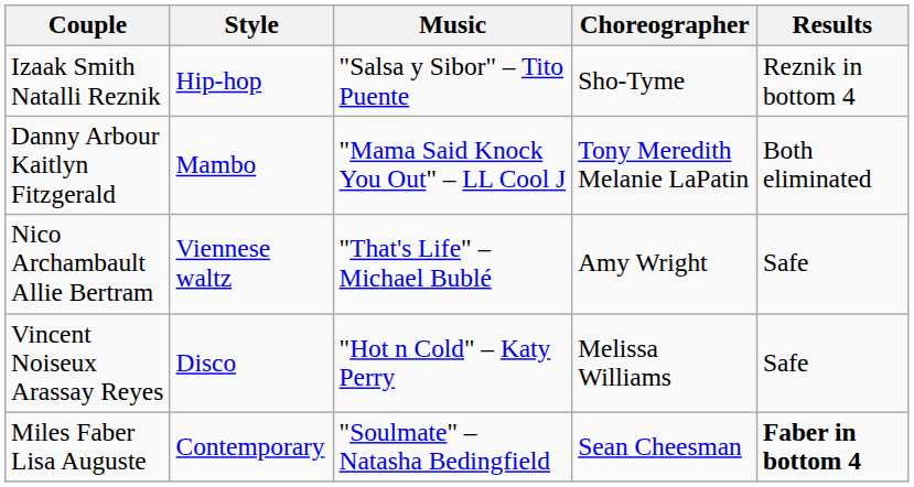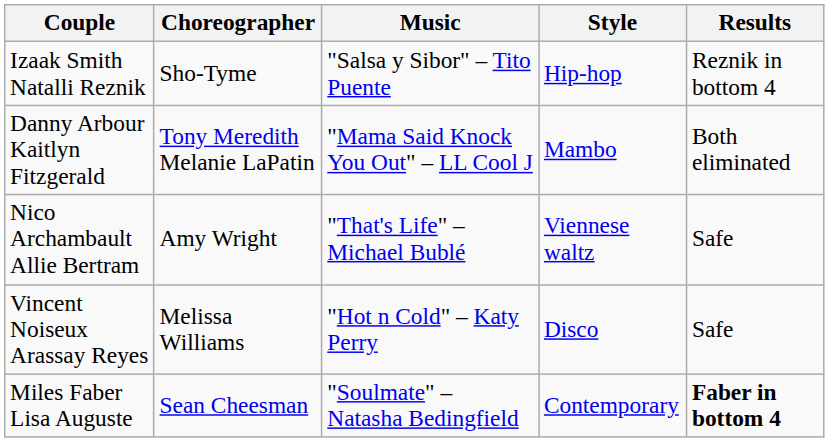columns swapped: Style <-> Choreographer
